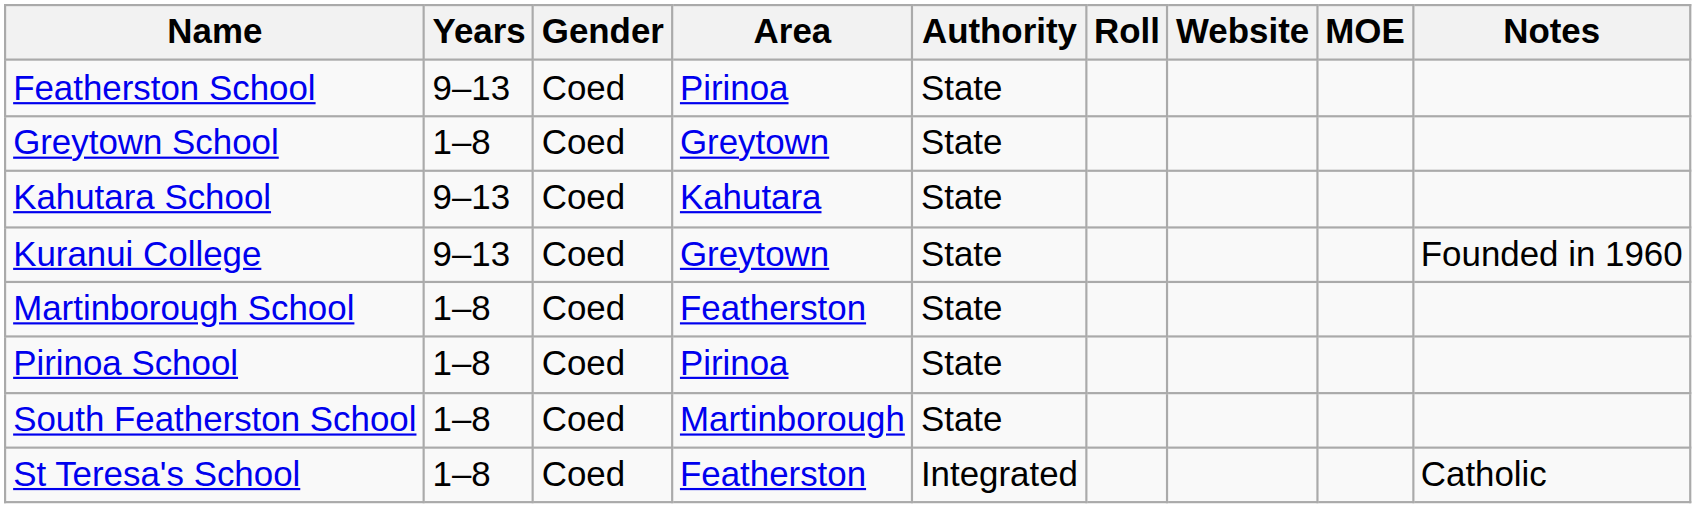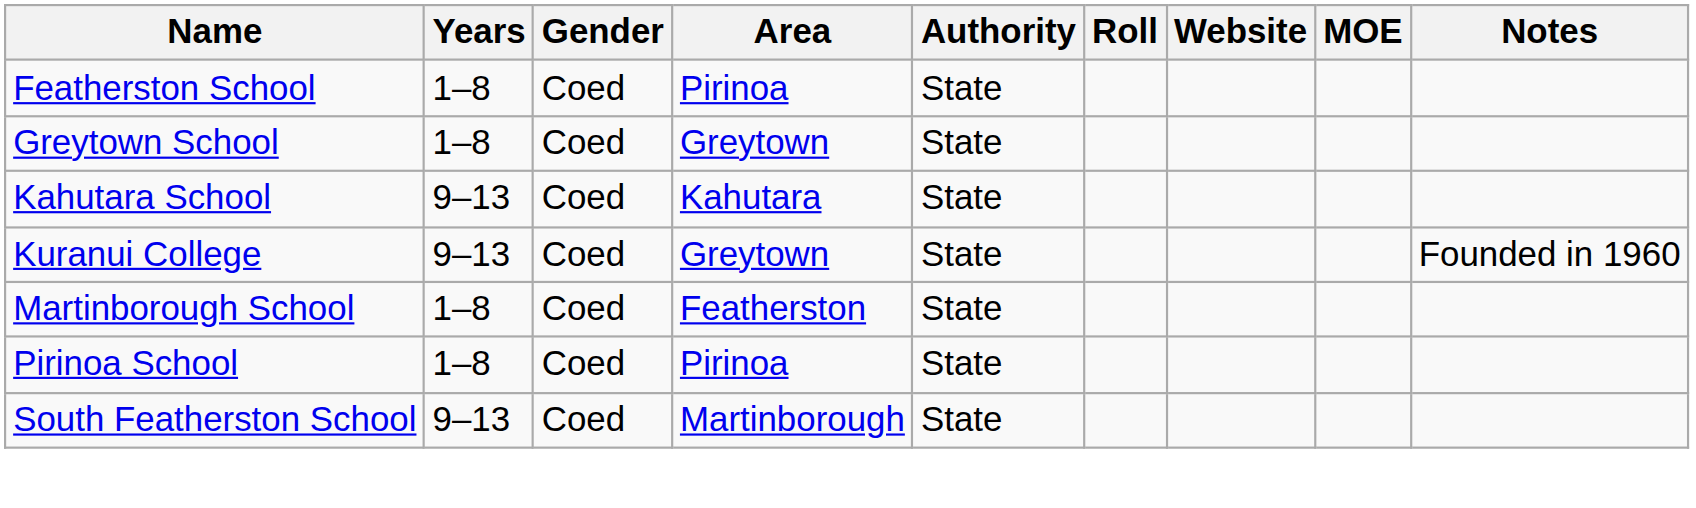Featherston School | Years: 9–13 -> 1–8
South Featherston School | Years: 1–8 -> 9–13
- row: St Teresa's School | 1–8 | Coed | Featherston | Integrated | Catholic
